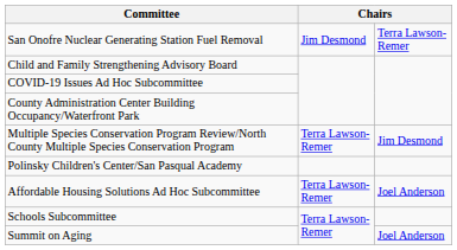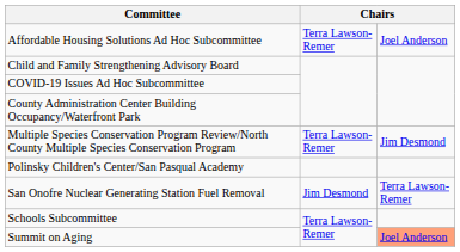rows swapped: Affordable Housing Solutions Ad Hoc Subcommittee <-> San Onofre Nuclear Generating Station Fuel Removal
Summit on Aging | column 3: no background -> lightsalmon background
